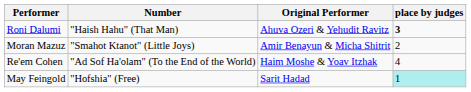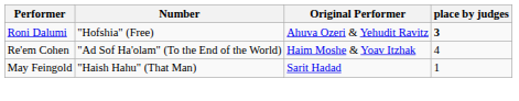Roni Dalumi | Number: "Haish Hahu" (That Man) -> "Hofshia" (Free)
- row: Moran Mazuz | "Smahot Ktanot" (Little Joys) | Amir Benayun & Micha Shitrit | 2
May Feingold | Number: "Hofshia" (Free) -> "Haish Hahu" (That Man)
May Feingold | place by judges: paleturquoise background -> no background
